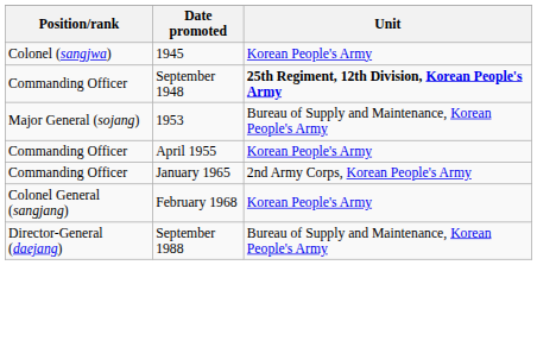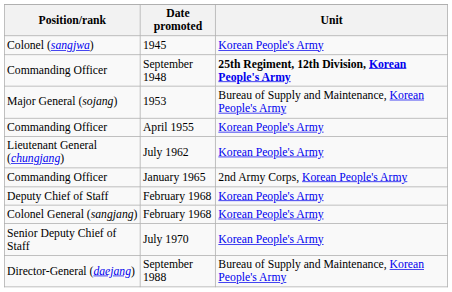+ row: Lieutenant General (chungjang) | July 1962 | Korean People's Army
+ row: Deputy Chief of Staff | February 1968 | Korean People's Army
+ row: Senior Deputy Chief of Staff | July 1970 | Korean People's Army
